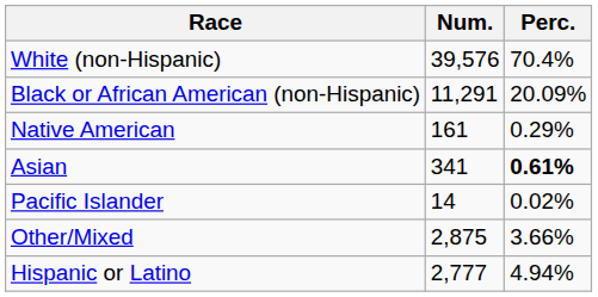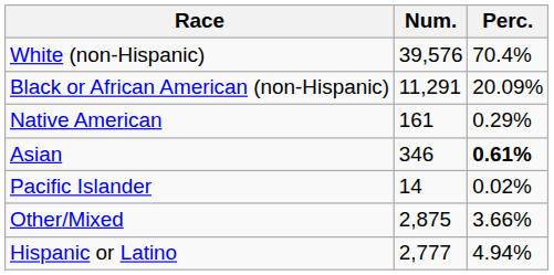Asian | Num.: 341 -> 346
